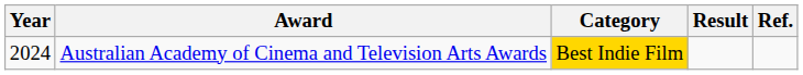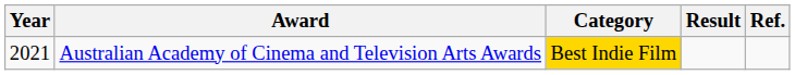Australian Academy of Cinema and Television Arts Awards | Year: 2024 -> 2021
